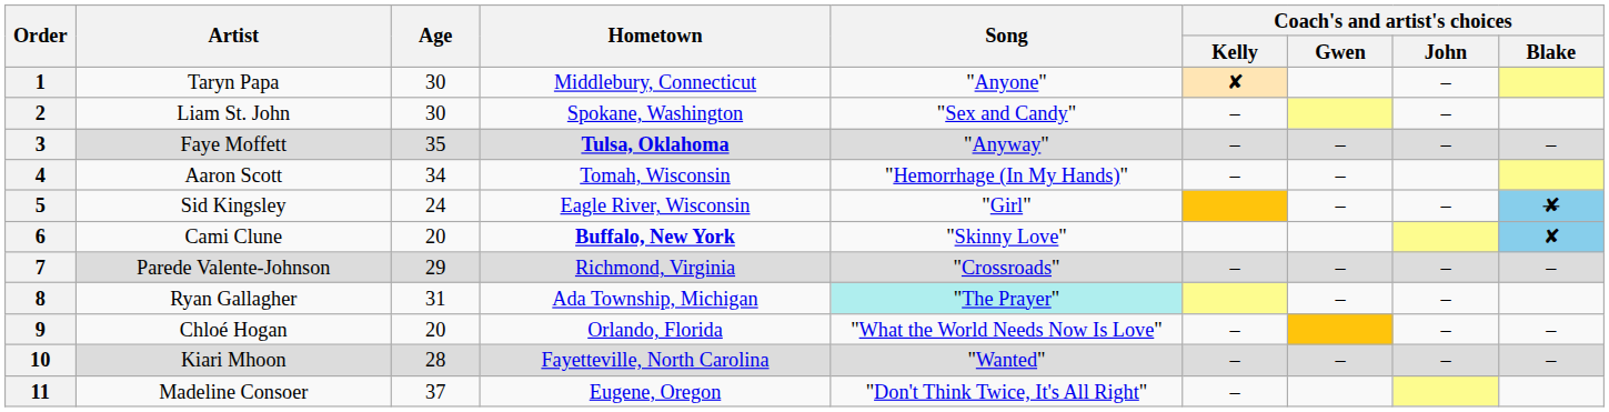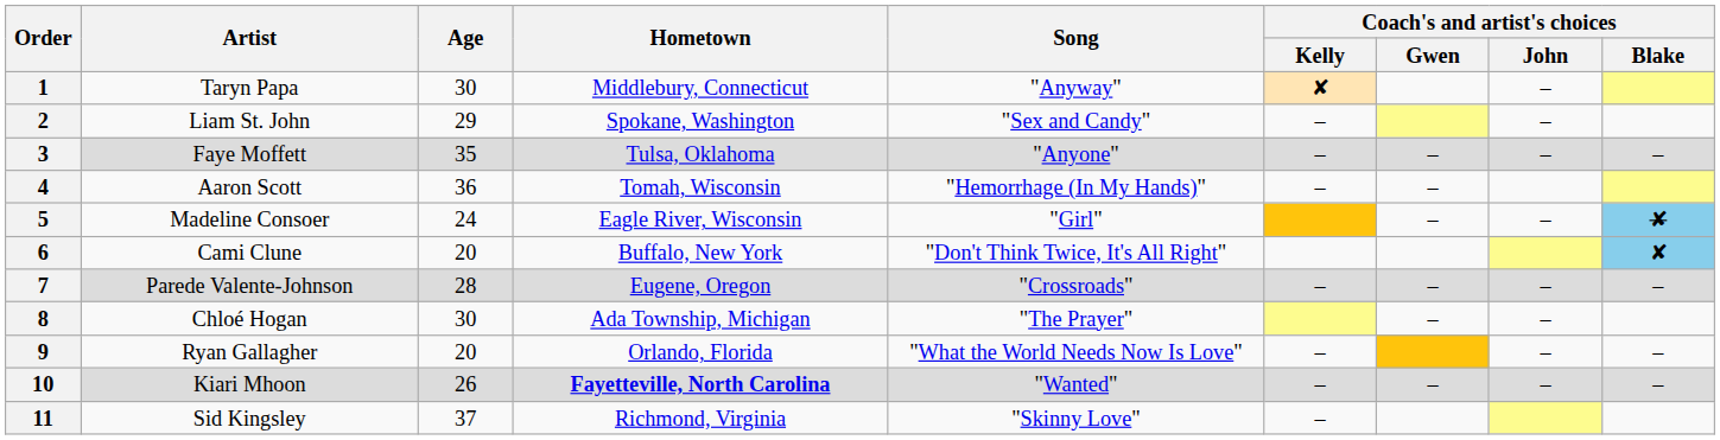1 | Song: "Anyone" -> "Anyway"
2 | Age: 30 -> 29
3 | Hometown: bold -> normal
3 | Song: "Anyway" -> "Anyone"
4 | Age: 34 -> 36
5 | Artist: Sid Kingsley -> Madeline Consoer
6 | Hometown: bold -> normal
6 | Song: "Skinny Love" -> "Don't Think Twice, It's All Right"
7 | Age: 29 -> 28
7 | Hometown: Richmond, Virginia -> Eugene, Oregon
8 | Artist: Ryan Gallagher -> Chloé Hogan
8 | Age: 31 -> 30
8 | Song: paleturquoise background -> no background
9 | Artist: Chloé Hogan -> Ryan Gallagher
10 | Age: 28 -> 26
10 | Hometown: normal -> bold
11 | Artist: Madeline Consoer -> Sid Kingsley
11 | Hometown: Eugene, Oregon -> Richmond, Virginia
11 | Song: "Don't Think Twice, It's All Right" -> "Skinny Love"
